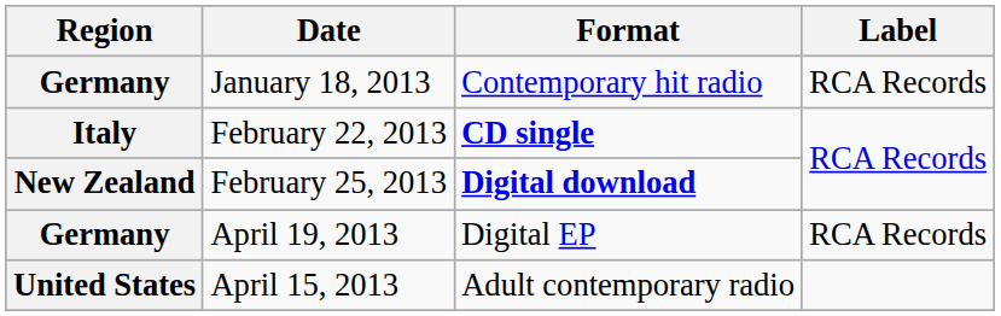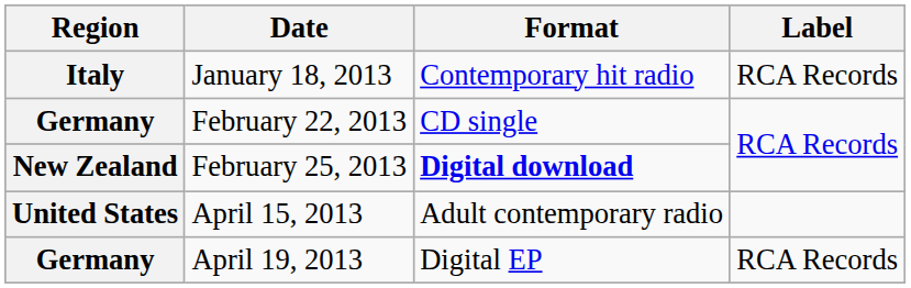January 18, 2013 | Region: Germany -> Italy
February 22, 2013 | Region: Italy -> Germany
February 22, 2013 | Format: bold -> normal
rows swapped: April 15, 2013 <-> April 19, 2013
